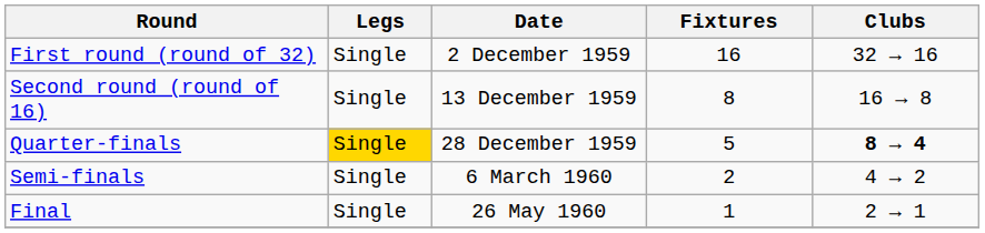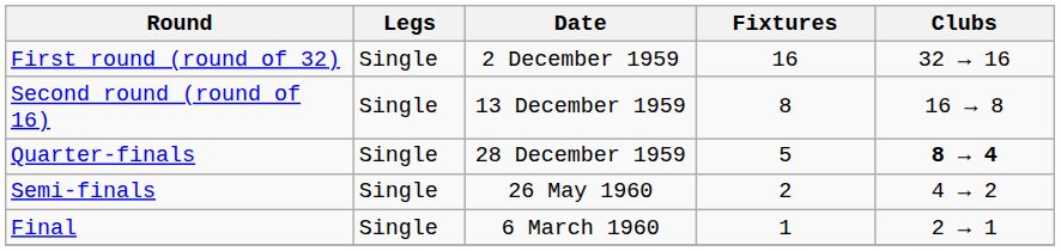Quarter-finals | Legs: gold background -> no background
Semi-finals | Date: 6 March 1960 -> 26 May 1960
Final | Date: 26 May 1960 -> 6 March 1960
